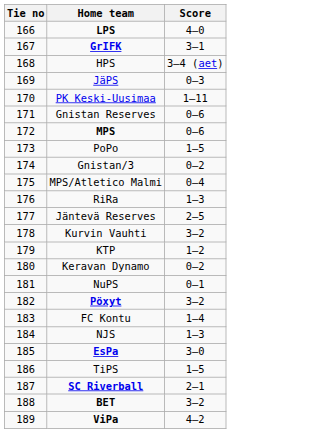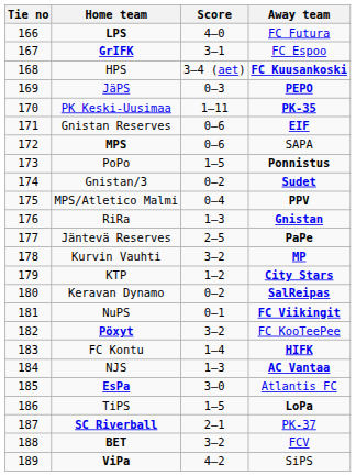+ column: Away team | FC Futura | FC Espoo | FC Kuusankoski | PEPO | PK-35 | EIF | SAPA | Ponnistus | Sudet | PPV | Gnistan | PaPe | MP | City Stars | SalReipas | FC Viikingit | FC KooTeePee | HIFK | AC Vantaa | Atlantis FC | LoPa | PK-37 | FCV | SiPS
